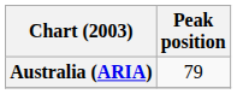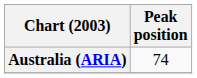Australia (ARIA) | Peak position: 79 -> 74
